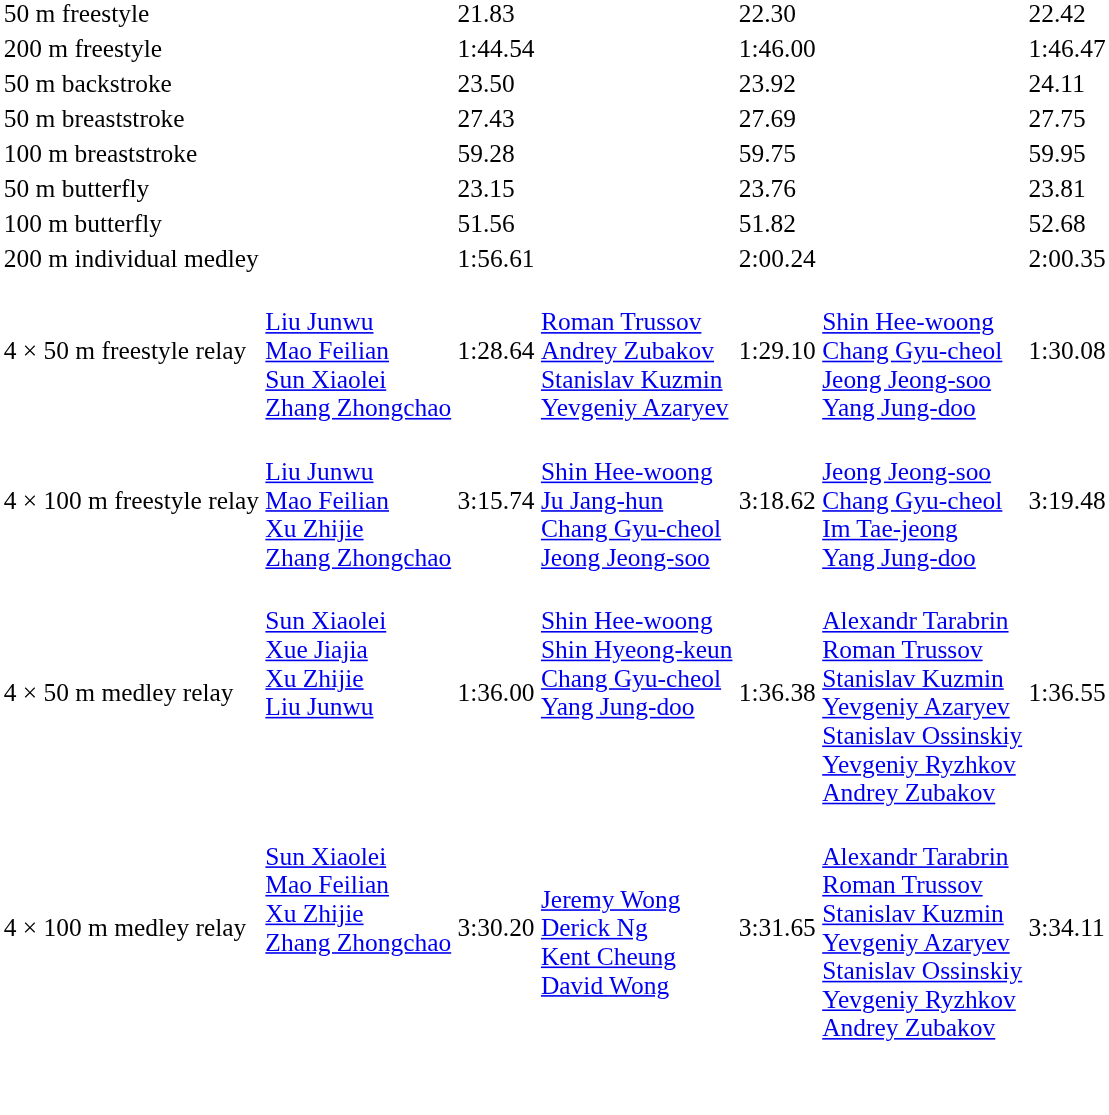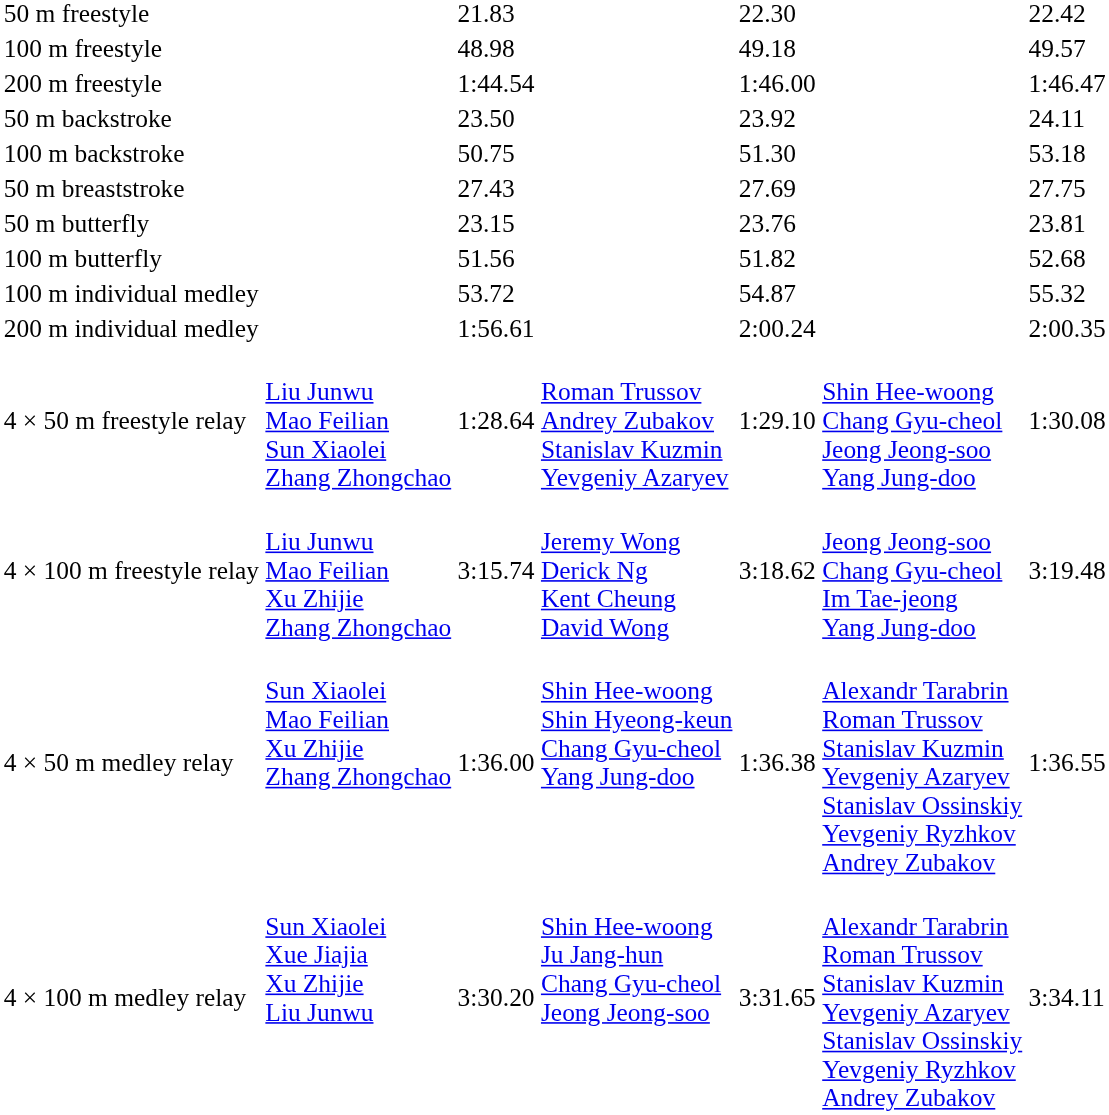+ row: 100 m freestyle | 48.98 | 49.18 | 49.57
+ row: 100 m backstroke | 50.75 | 51.30 | 53.18
- row: 100 m breaststroke | 59.28 | 59.75 | 59.95
+ row: 100 m individual medley | 53.72 | 54.87 | 55.32
4 × 100 m freestyle relay | column 4: Shin Hee-woong Ju Jang-hun Chang Gyu-cheol Jeong Jeong-soo -> Jeremy Wong Derick Ng Kent Cheung David Wong
4 × 50 m medley relay | column 2: Sun Xiaolei Xue Jiajia Xu Zhijie Liu Junwu -> Sun Xiaolei Mao Feilian Xu Zhijie Zhang Zhongchao
4 × 100 m medley relay | column 2: Sun Xiaolei Mao Feilian Xu Zhijie Zhang Zhongchao -> Sun Xiaolei Xue Jiajia Xu Zhijie Liu Junwu
4 × 100 m medley relay | column 4: Jeremy Wong Derick Ng Kent Cheung David Wong -> Shin Hee-woong Ju Jang-hun Chang Gyu-cheol Jeong Jeong-soo
